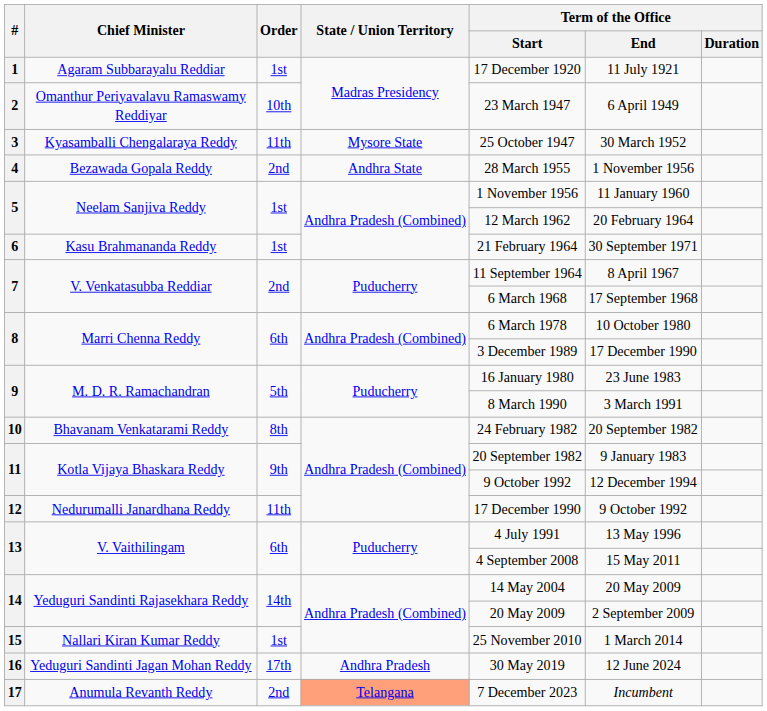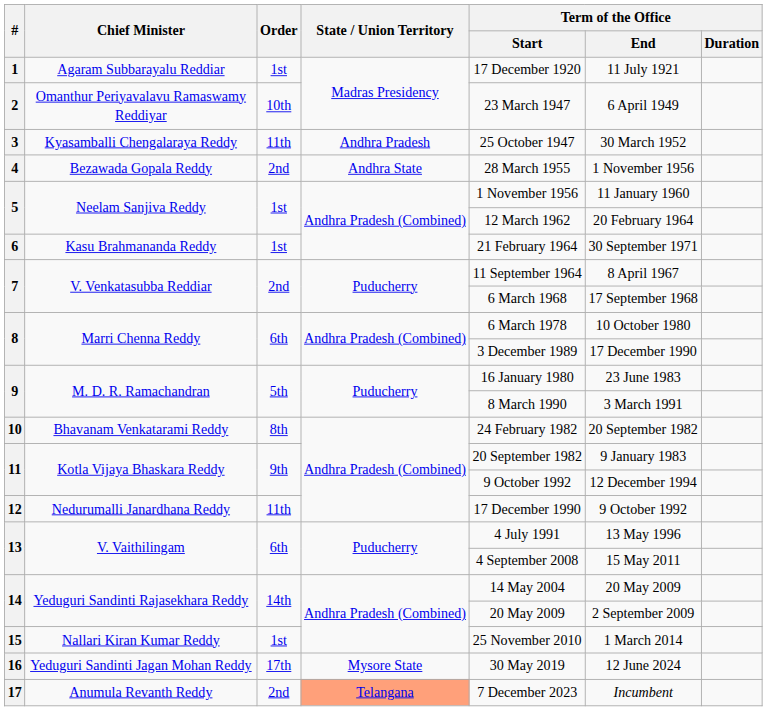3 | State / Union Territory: Mysore State -> Andhra Pradesh
16 | State / Union Territory: Andhra Pradesh -> Mysore State
